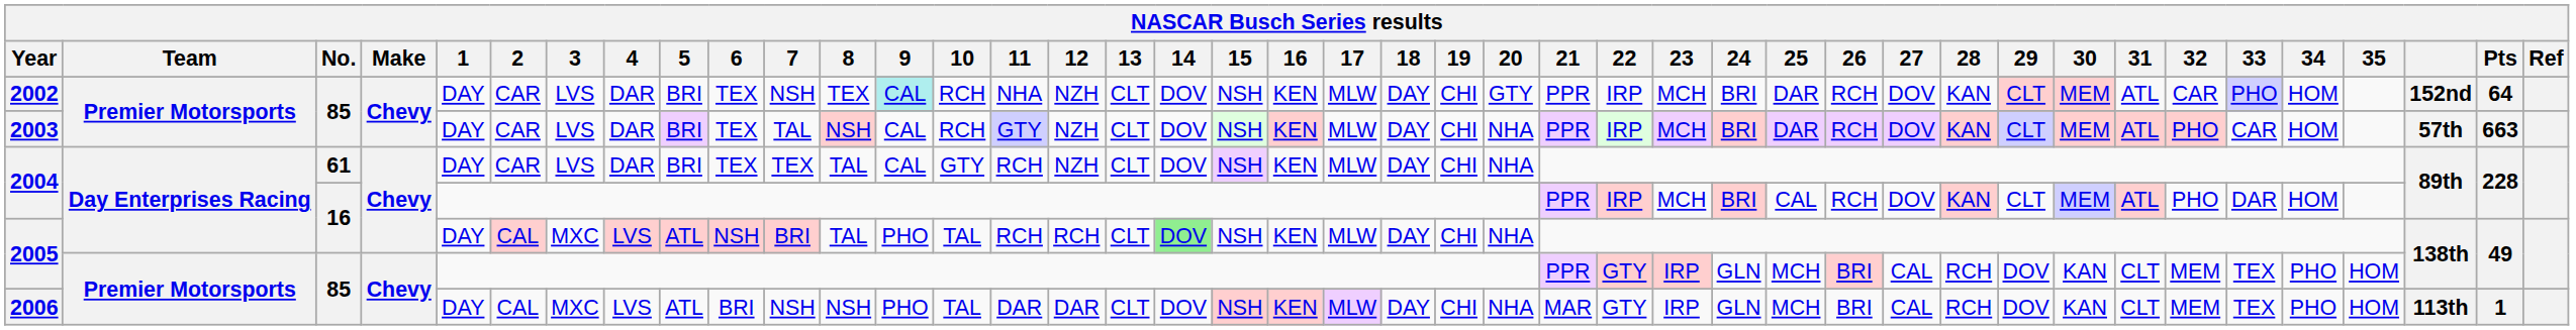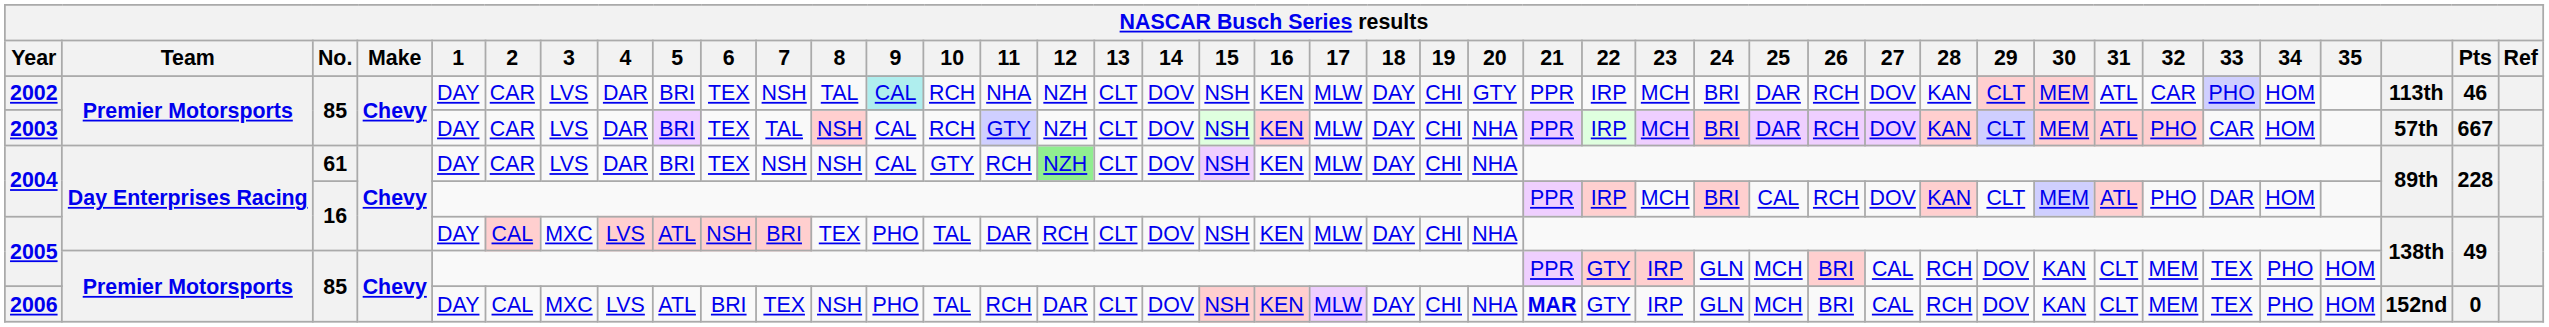2002 | 8: TEX -> TAL
2002 | column 40: 152nd -> 113th
2002 | Pts: 64 -> 46
2003 | Pts: 663 -> 667
2004 / 61 | 7: TEX -> NSH
2004 / 61 | 8: TAL -> NSH
2004 / 61 | 12: no background -> lightgreen background
2005 / 16 | 8: TAL -> TEX
2005 / 16 | 11: RCH -> DAR
2005 / 16 | 14: lightgreen background -> no background
2006 | 7: NSH -> TEX
2006 | 11: DAR -> RCH
2006 | 21: normal -> bold
2006 | column 40: 113th -> 152nd
2006 | Pts: 1 -> 0
